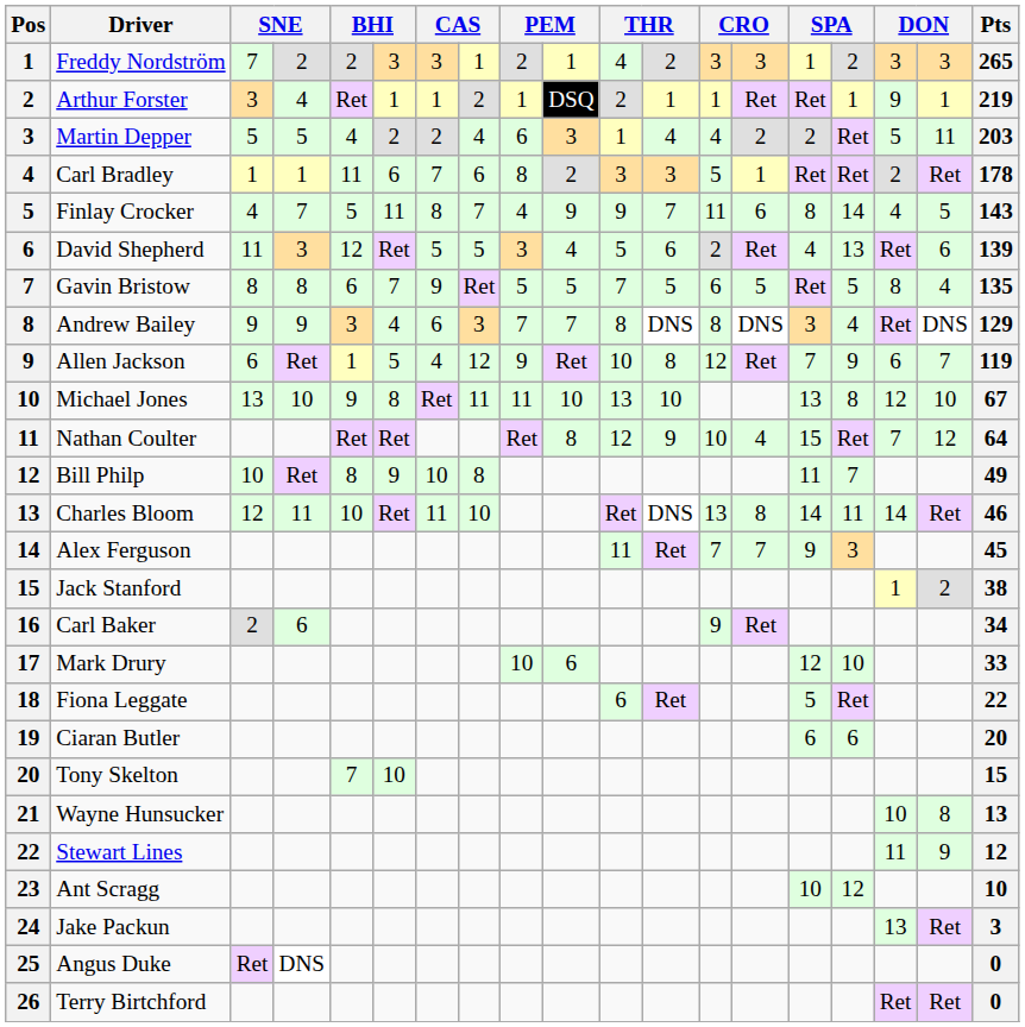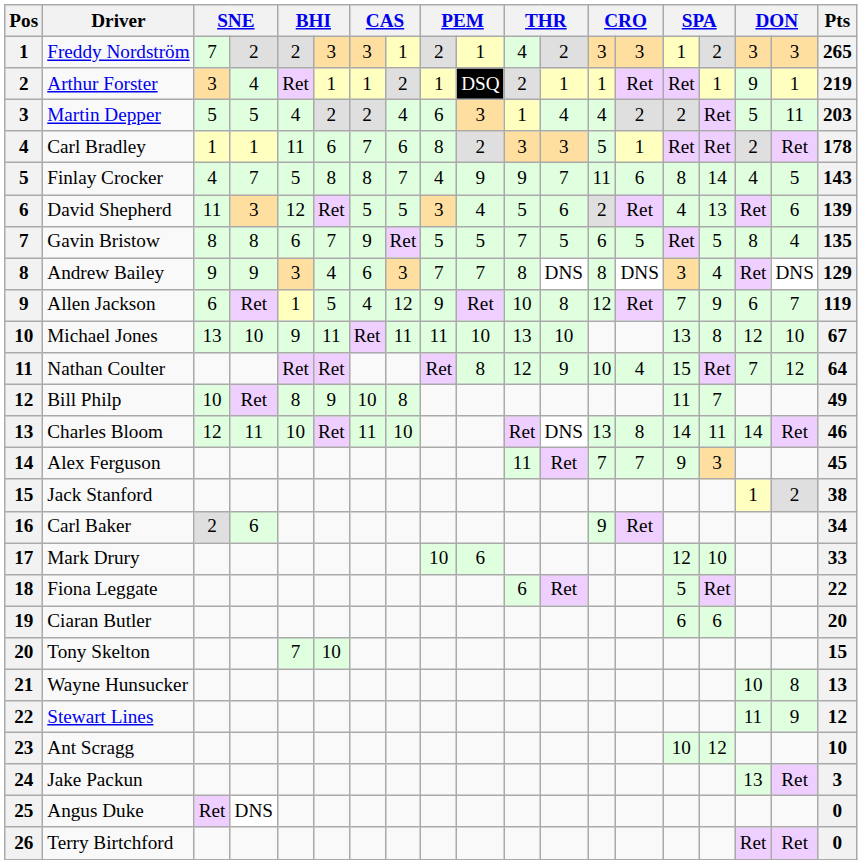Finlay Crocker | column 6: 11 -> 8
Michael Jones | column 6: 8 -> 11
